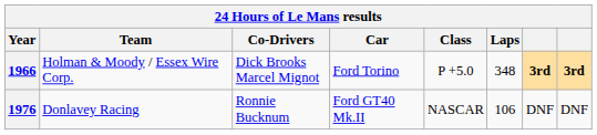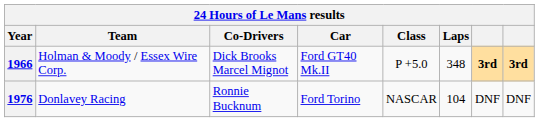1966 | Car: Ford Torino -> Ford GT40 Mk.II
1976 | Car: Ford GT40 Mk.II -> Ford Torino
1976 | Laps: 106 -> 104
